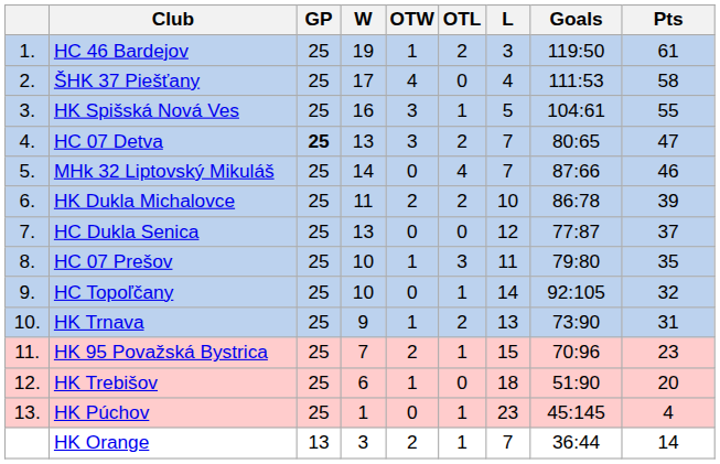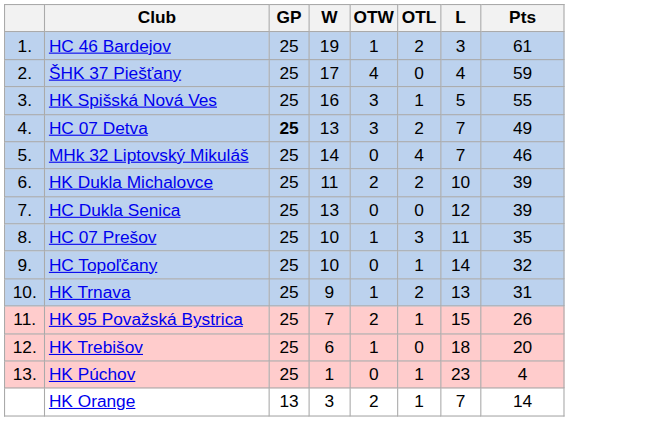- column: Goals | 119:50 | 111:53 | 104:61 | 80:65 | 87:66 | 86:78 | 77:87 | 79:80 | 92:105 | 73:90 | 70:96 | 51:90 | 45:145 | 36:44
ŠHK 37 Piešťany | Pts: 58 -> 59
HC 07 Detva | Pts: 47 -> 49
HC Dukla Senica | Pts: 37 -> 39
HK 95 Považská Bystrica | Pts: 23 -> 26
